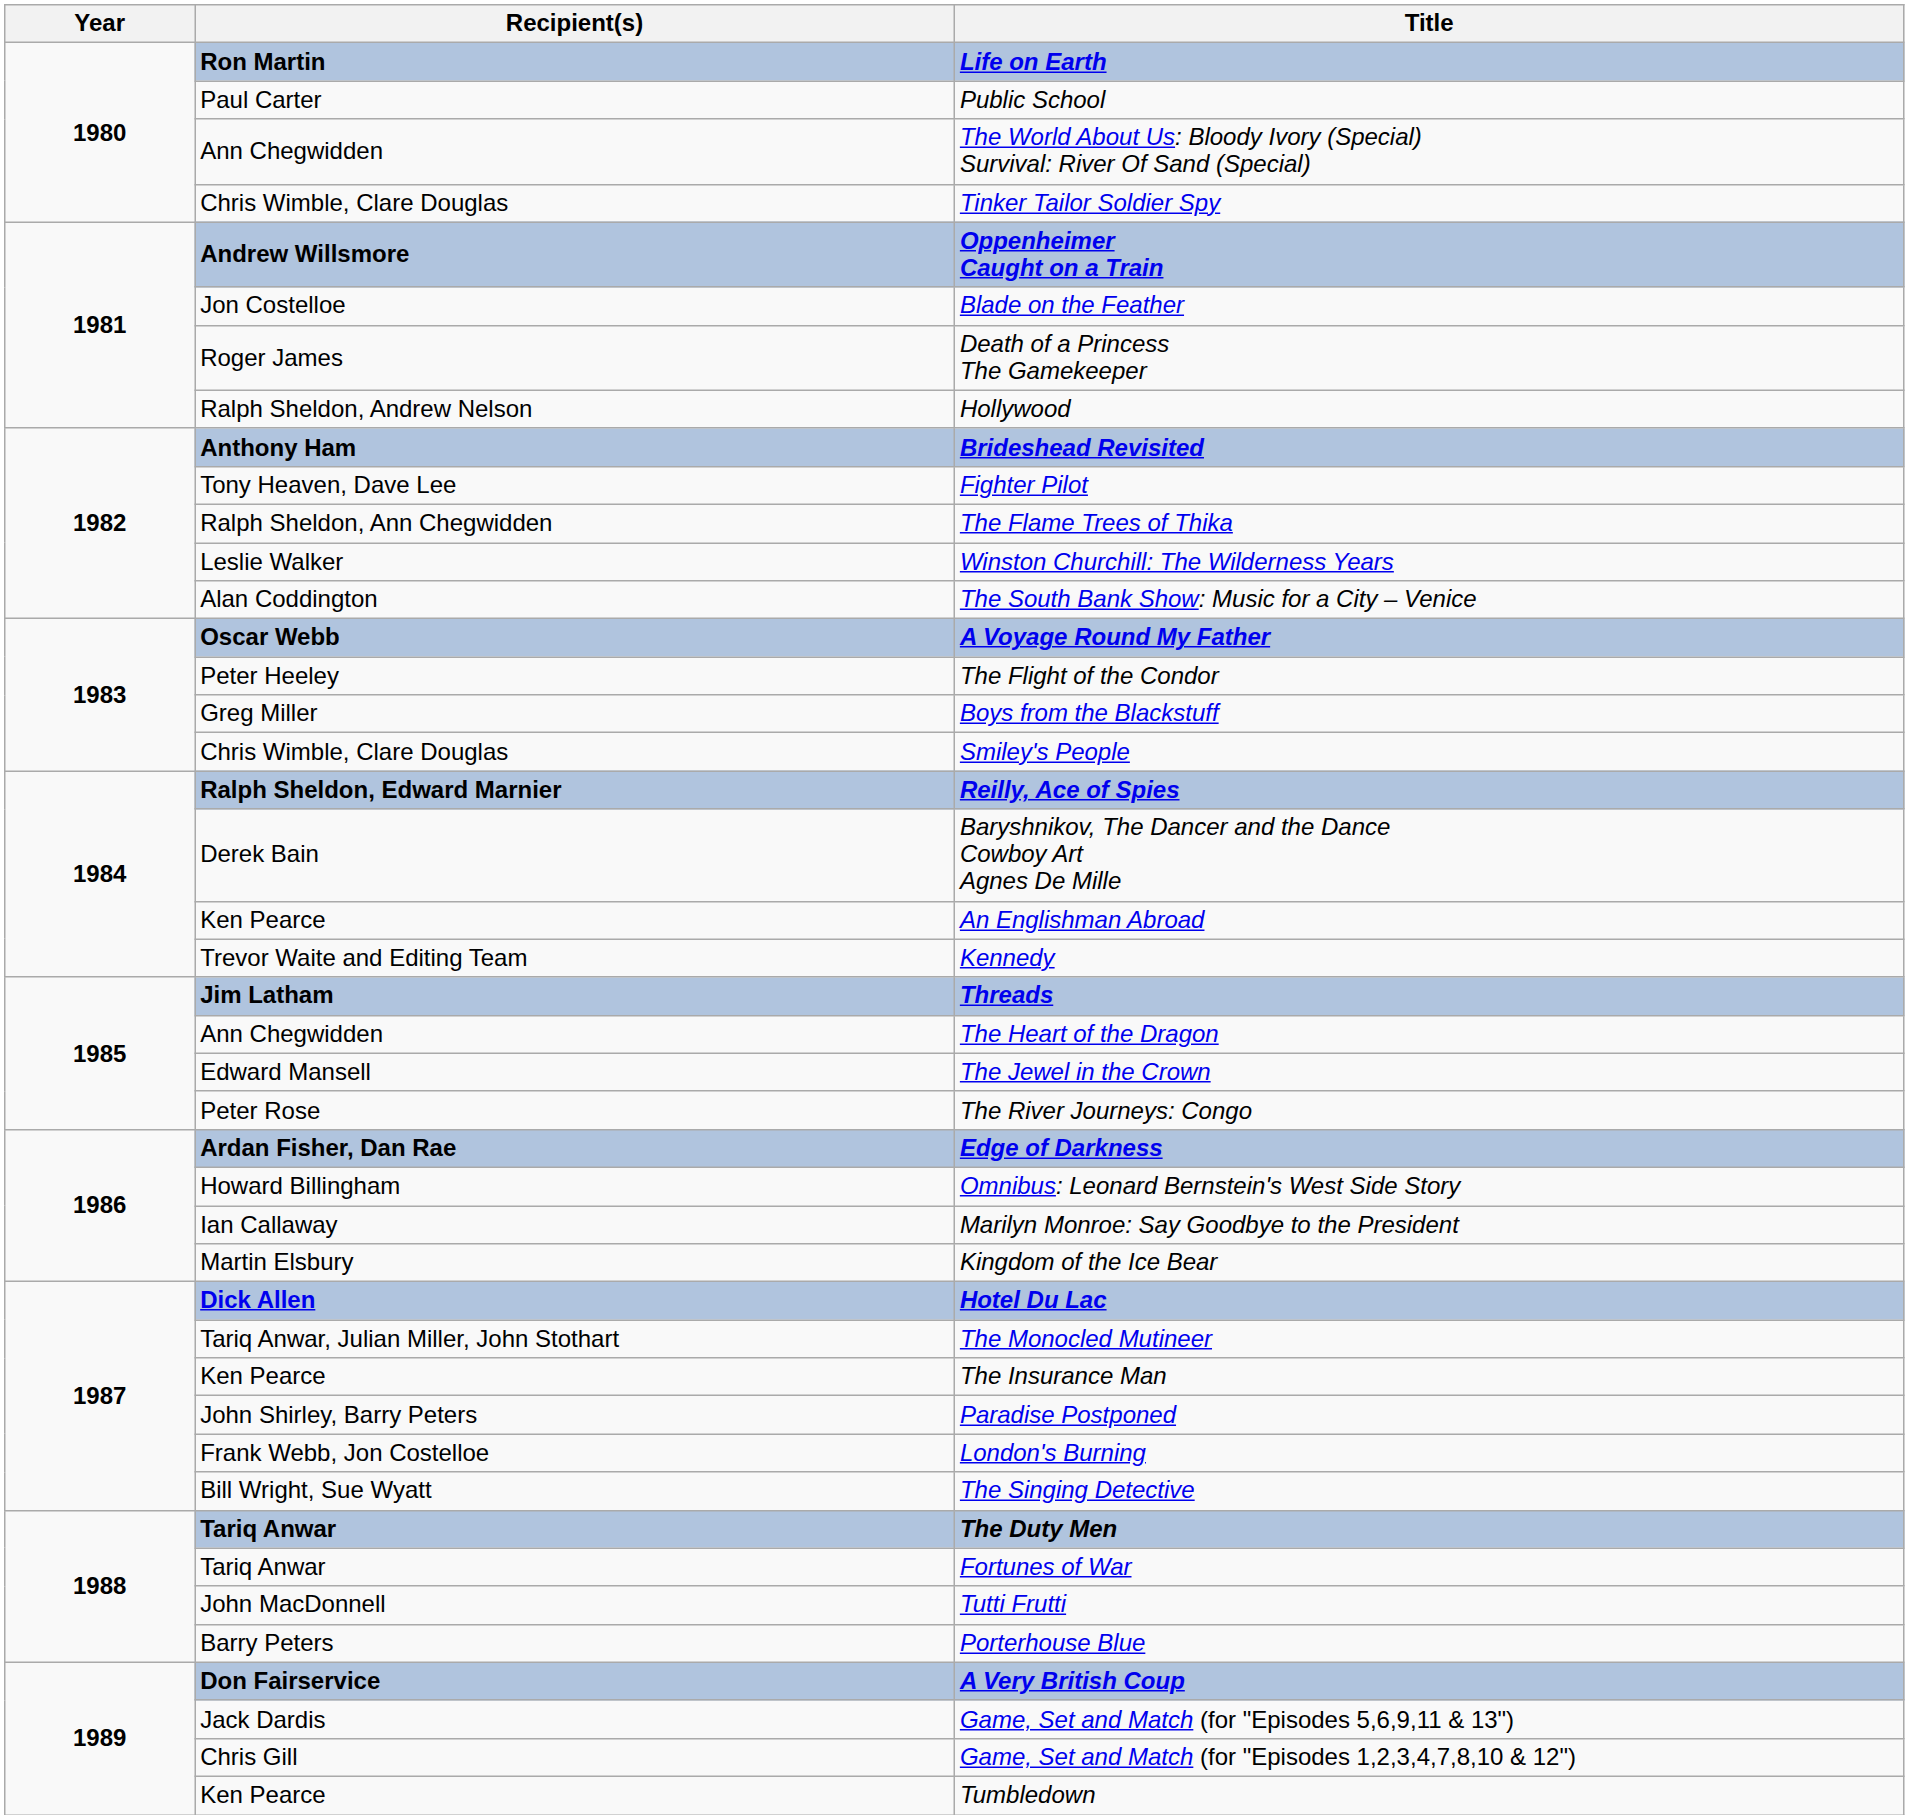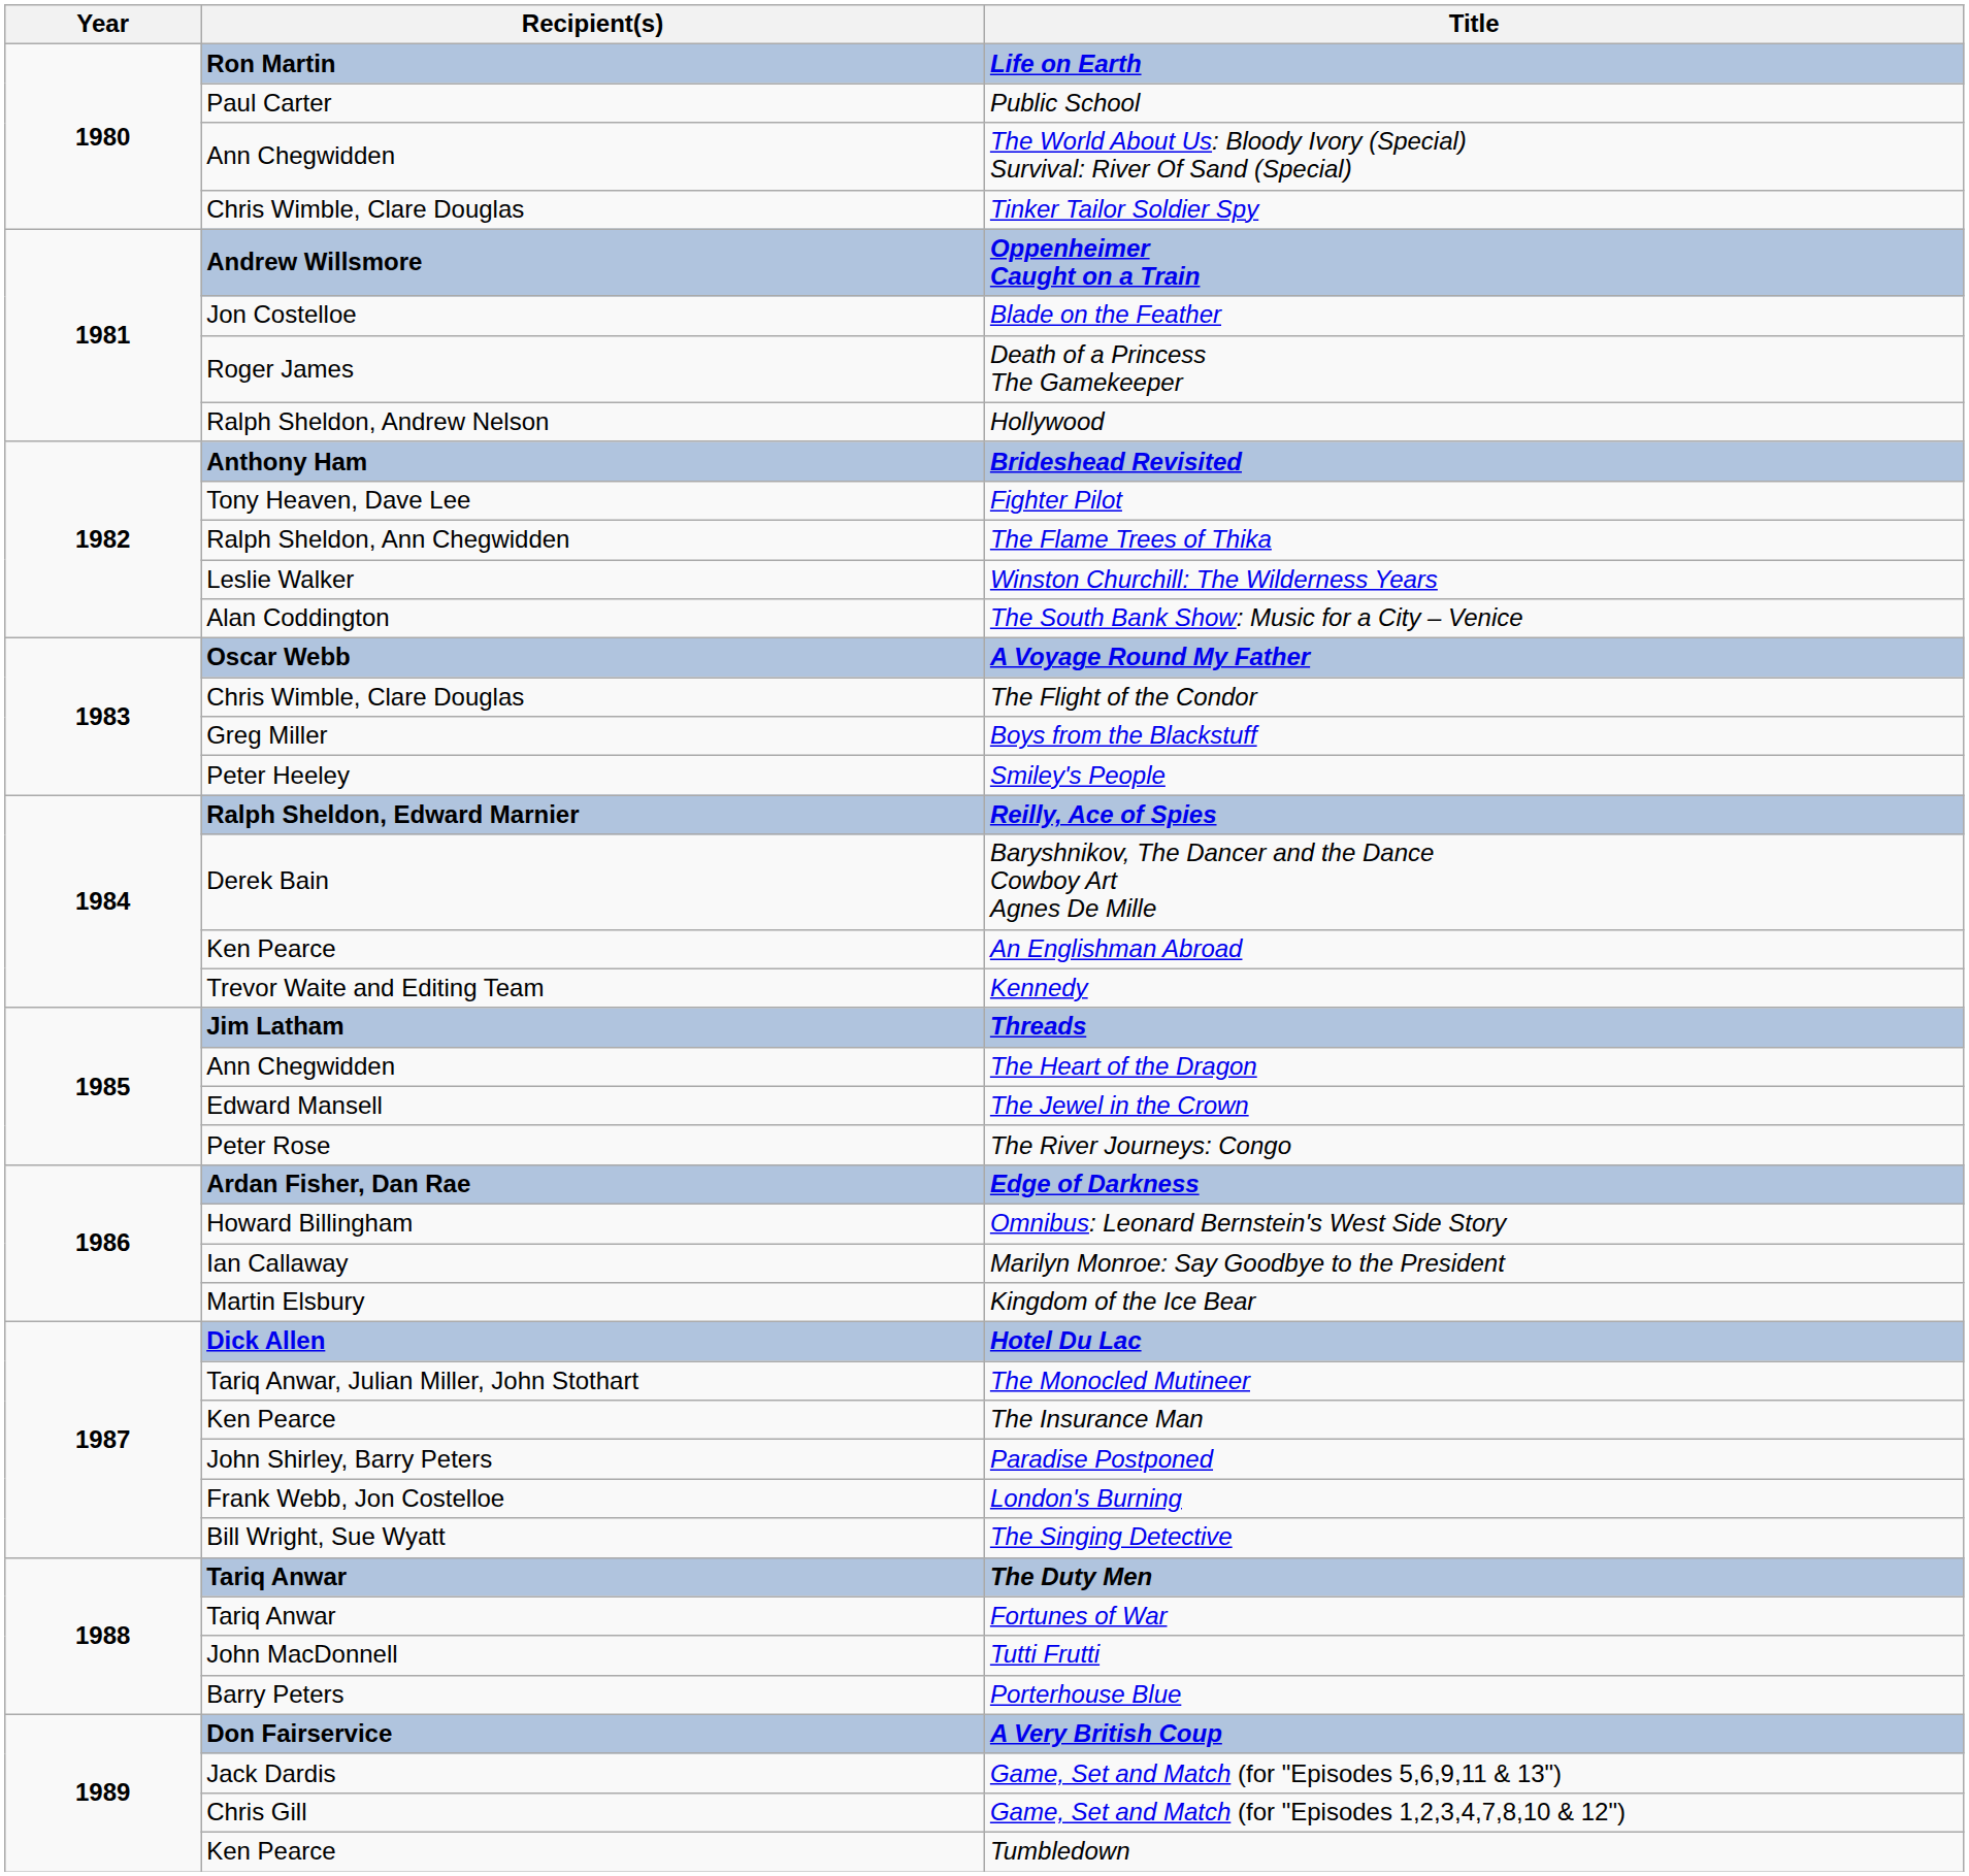The Flight of the Condor | Recipient(s): Peter Heeley -> Chris Wimble, Clare Douglas
Smiley's People | Recipient(s): Chris Wimble, Clare Douglas -> Peter Heeley
